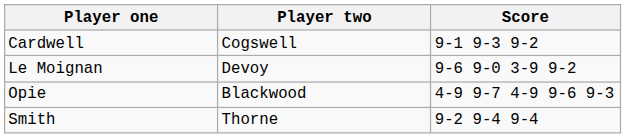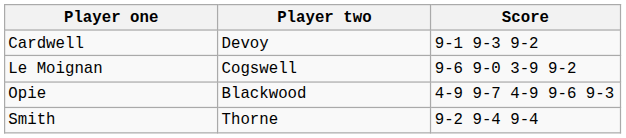Cardwell | Player two: Cogswell -> Devoy
Le Moignan | Player two: Devoy -> Cogswell
